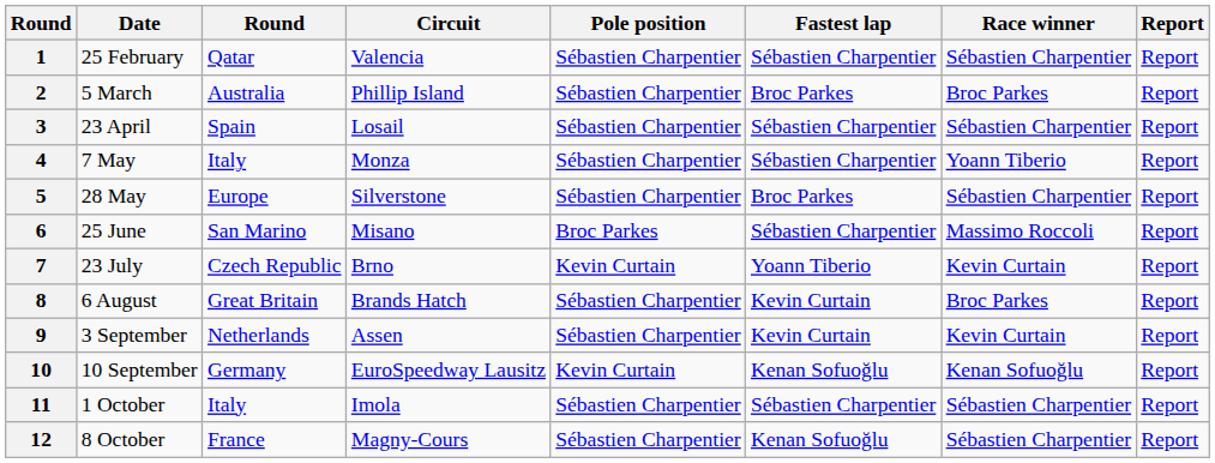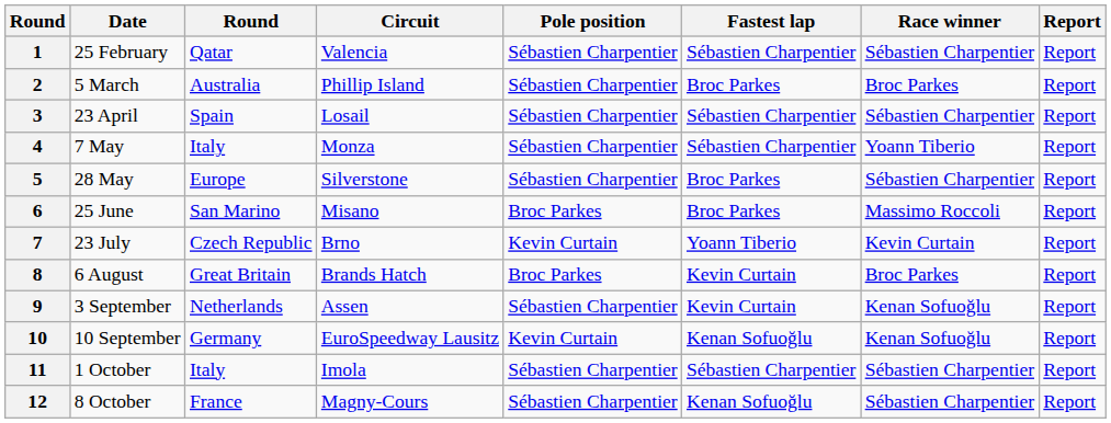6 | Fastest lap: Sébastien Charpentier -> Broc Parkes
8 | Pole position: Sébastien Charpentier -> Broc Parkes
9 | Race winner: Kevin Curtain -> Kenan Sofuoğlu
